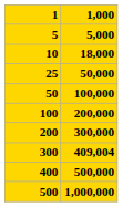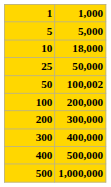50 | 1,000: 100,000 -> 100,002
300 | 1,000: 409,004 -> 400,000
